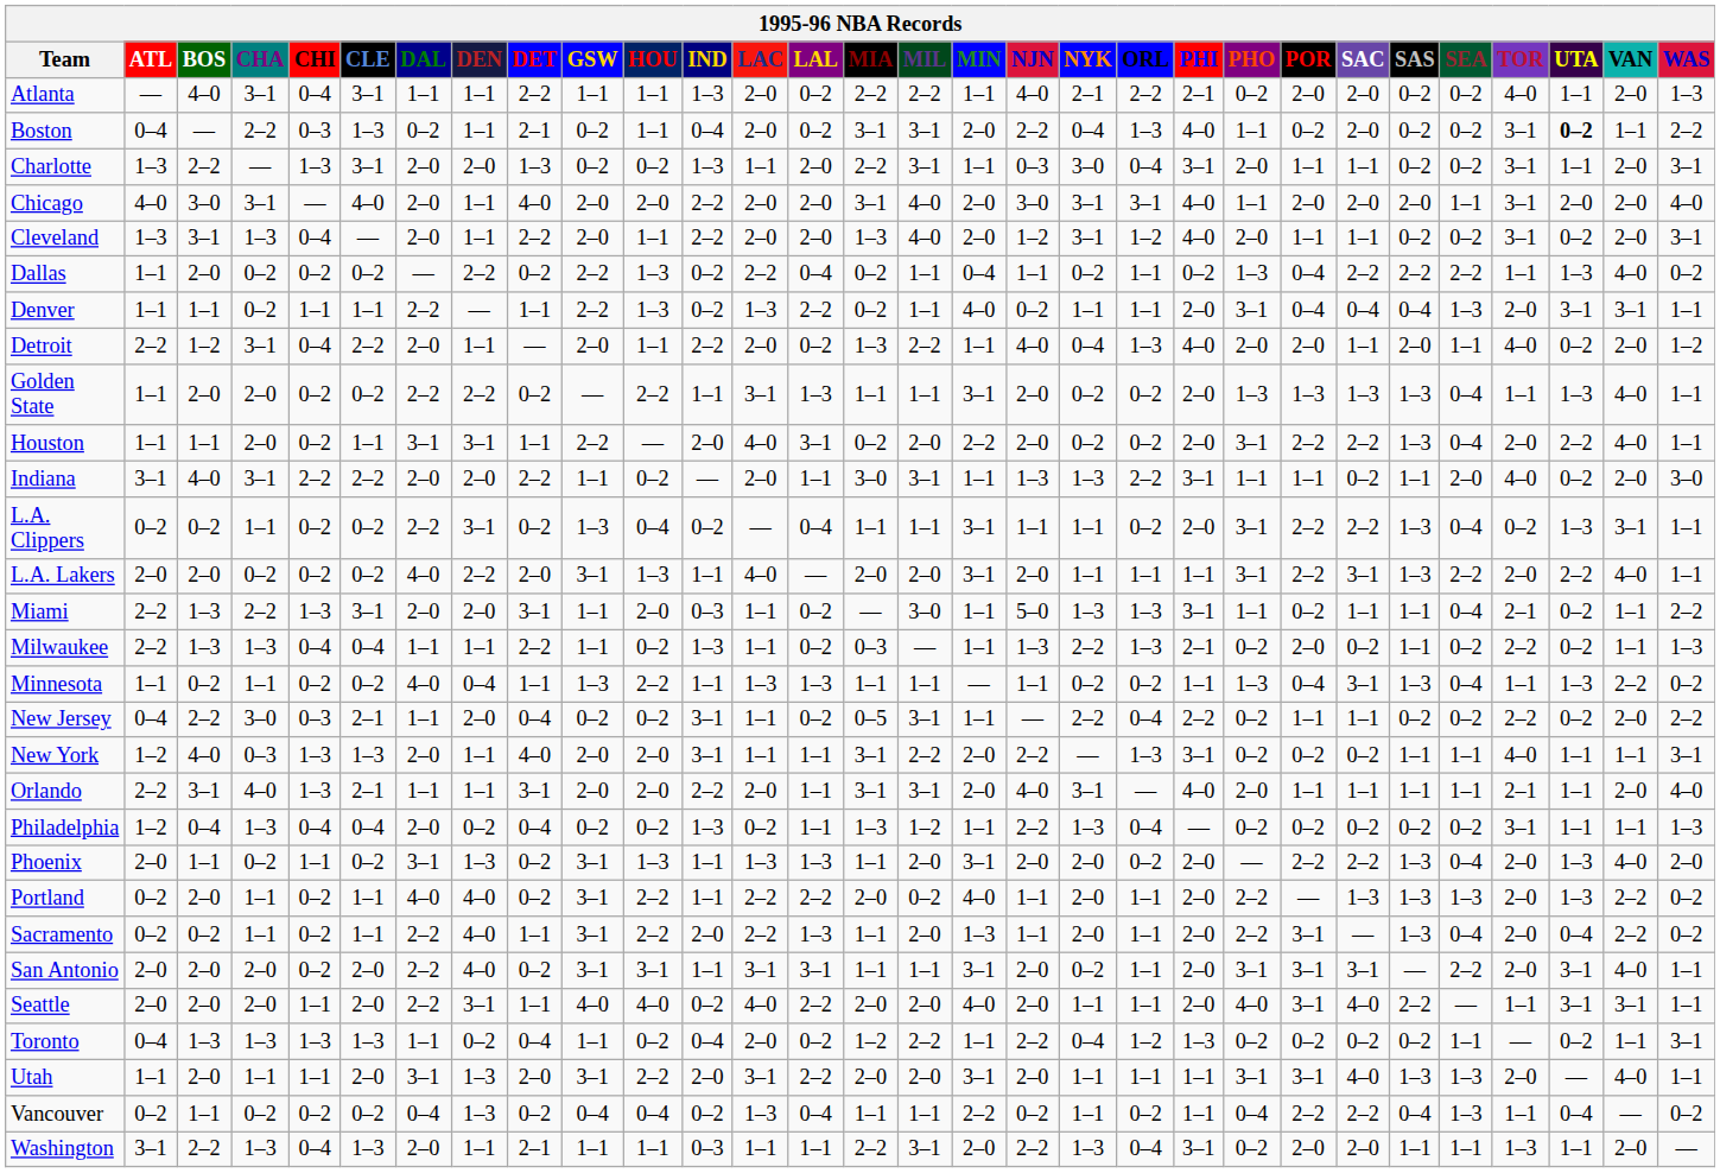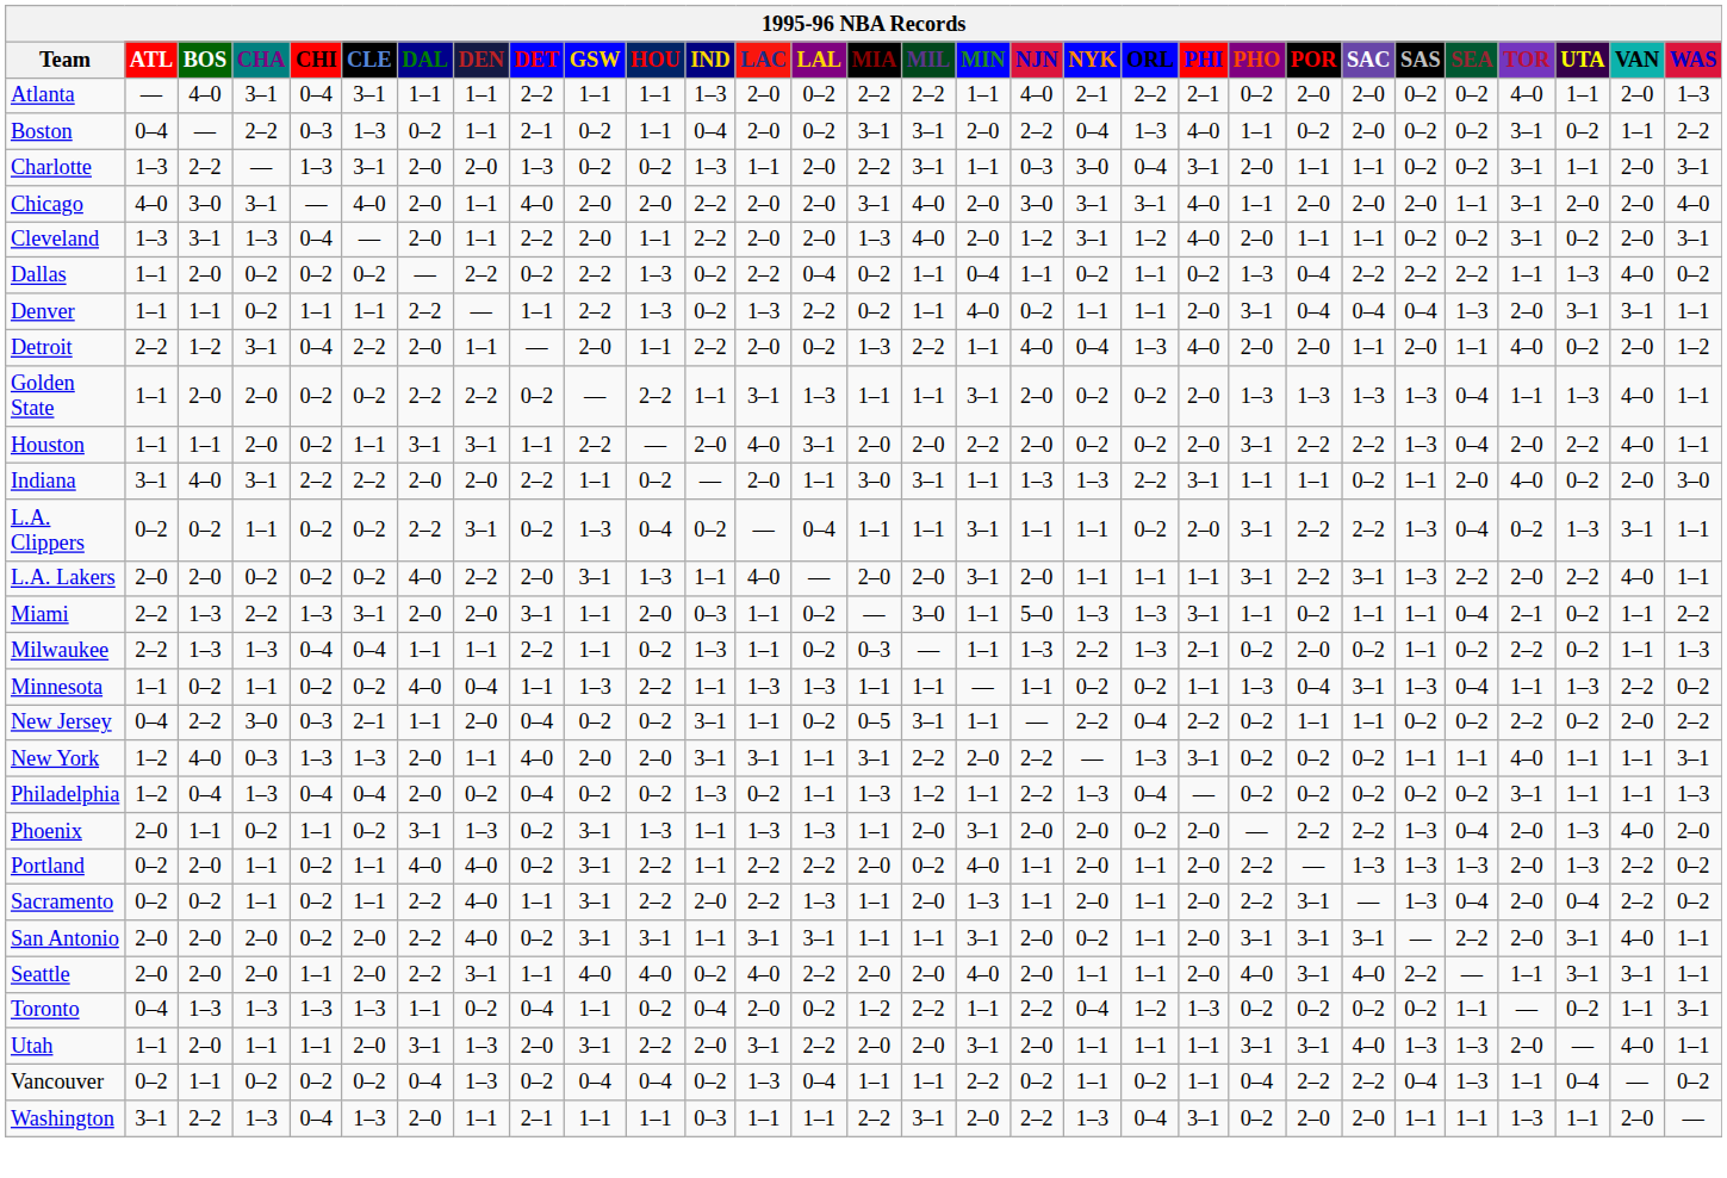Boston | UTA: bold -> normal
Houston | MIA: 0–2 -> 2–0
New York | LAC: 1–1 -> 3–1
- row: Orlando | 2–2 | 3–1 | 4–0 | 1–3 | 2–1 | 1–1 | 1–1 | 3–1 | 2–0 | 2–0 | 2–2 | 2–0 | 1–1 | 3–1 | 3–1 | 2–0 | 4–0 | 3–1 | — | 4–0 | 2–0 | 1–1 | 1–1 | 1–1 | 1–1 | 2–1 | 1–1 | 2–0 | 4–0
